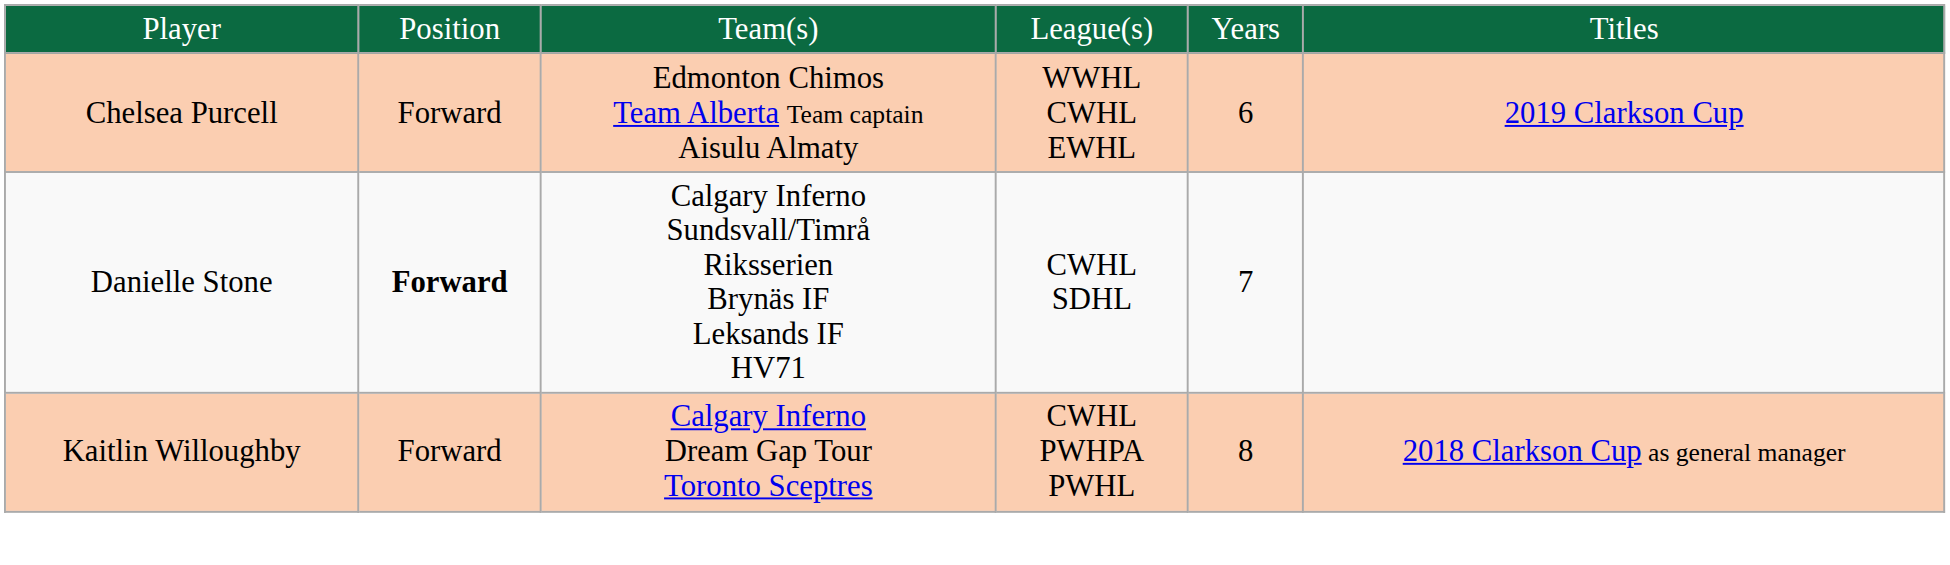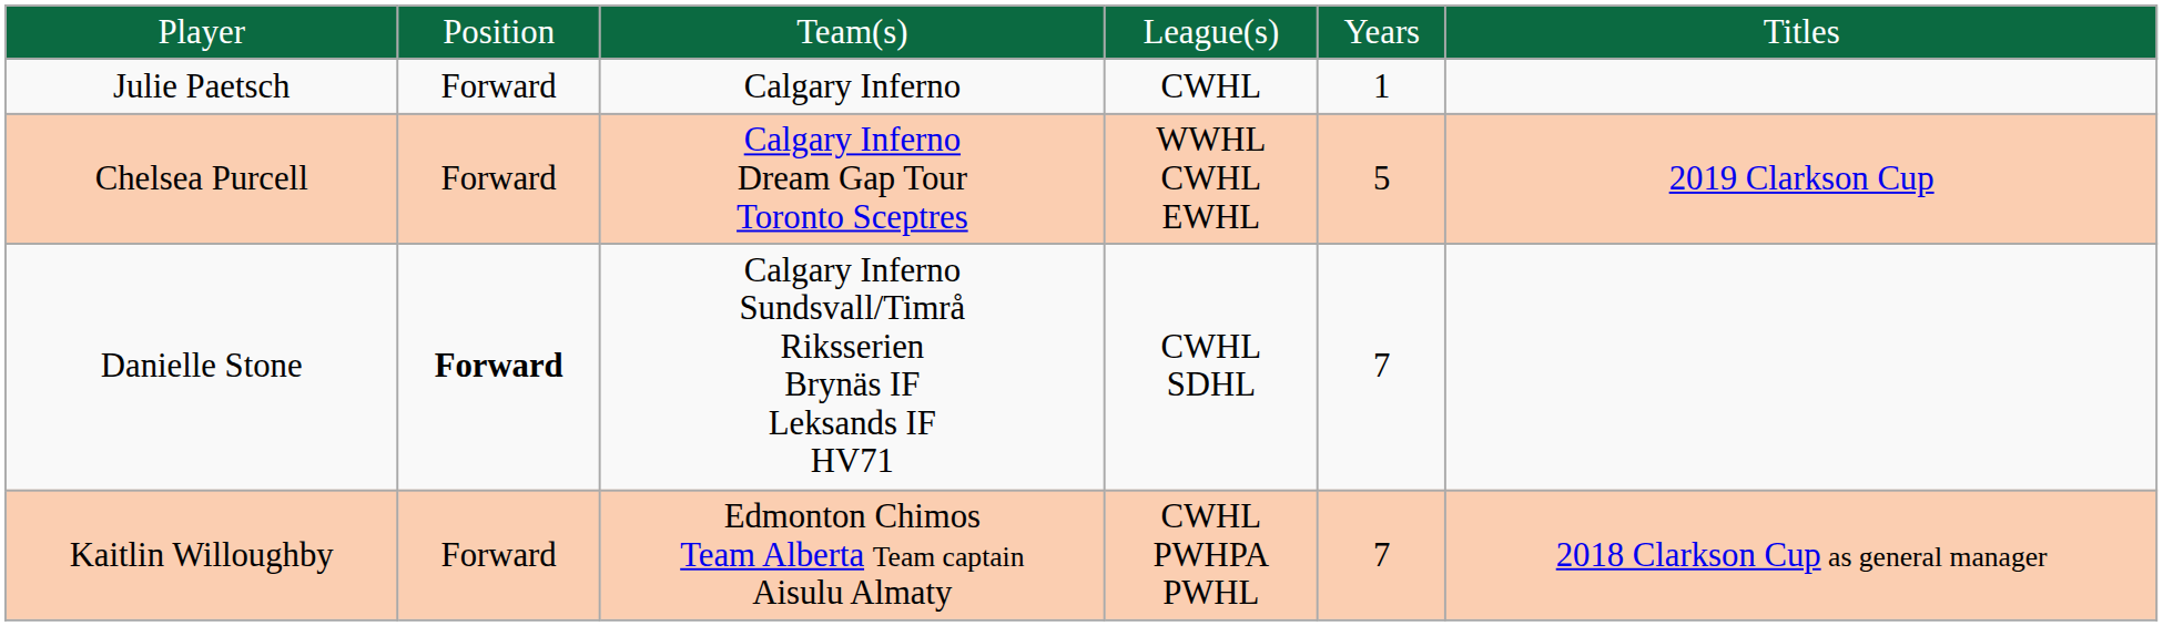+ row: Julie Paetsch | Forward | Calgary Inferno | CWHL | 1
Chelsea Purcell | column 3: Edmonton Chimos Team Alberta Team captain Aisulu Almaty -> Calgary Inferno Dream Gap Tour Toronto Sceptres
Chelsea Purcell | column 5: 6 -> 5
Kaitlin Willoughby | column 3: Calgary Inferno Dream Gap Tour Toronto Sceptres -> Edmonton Chimos Team Alberta Team captain Aisulu Almaty
Kaitlin Willoughby | column 5: 8 -> 7
